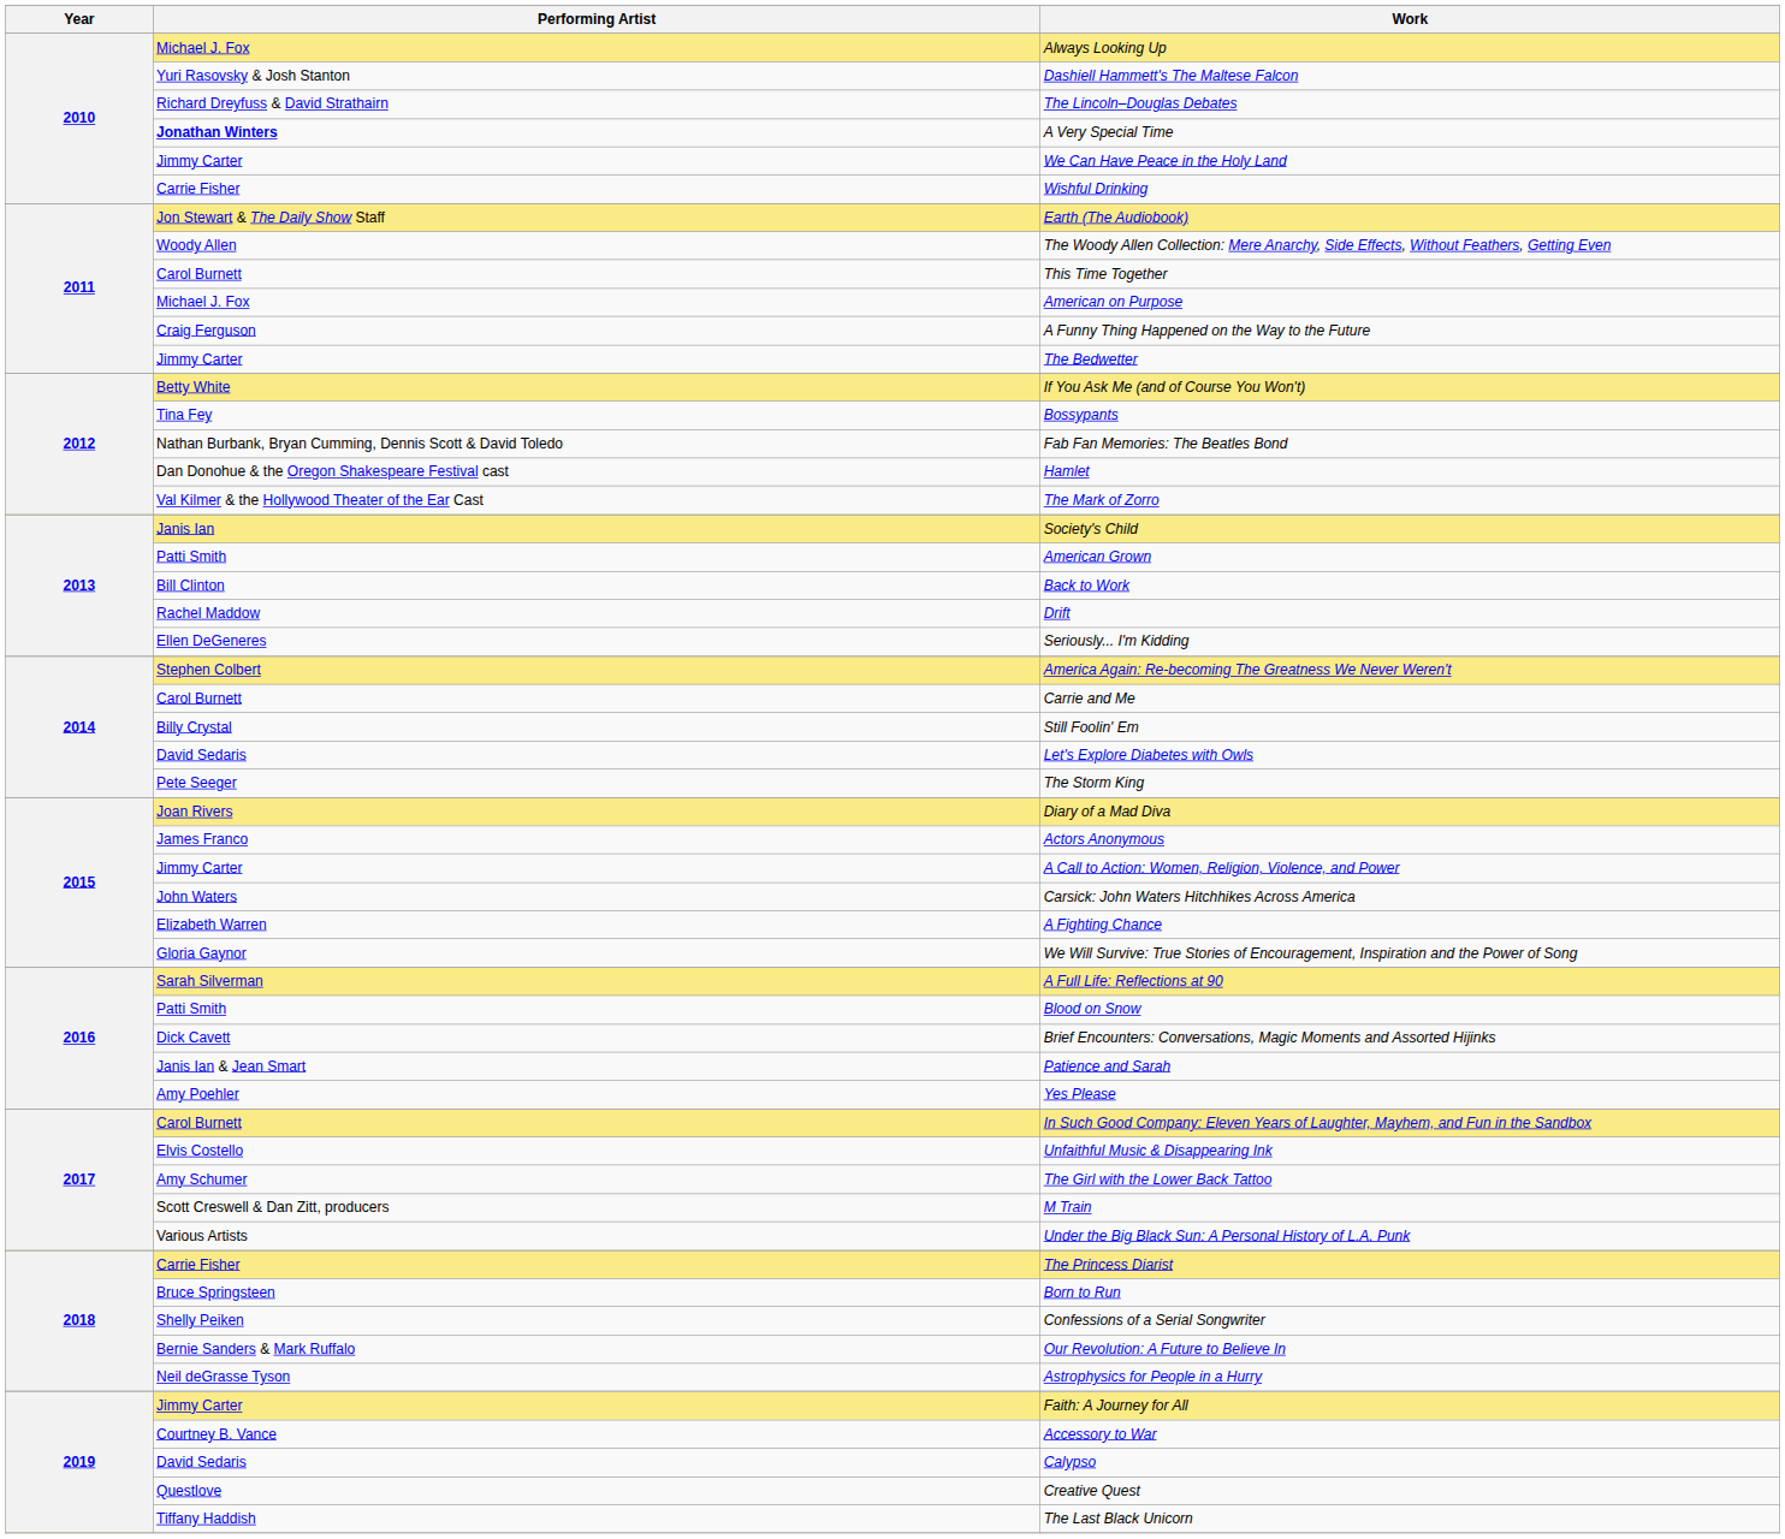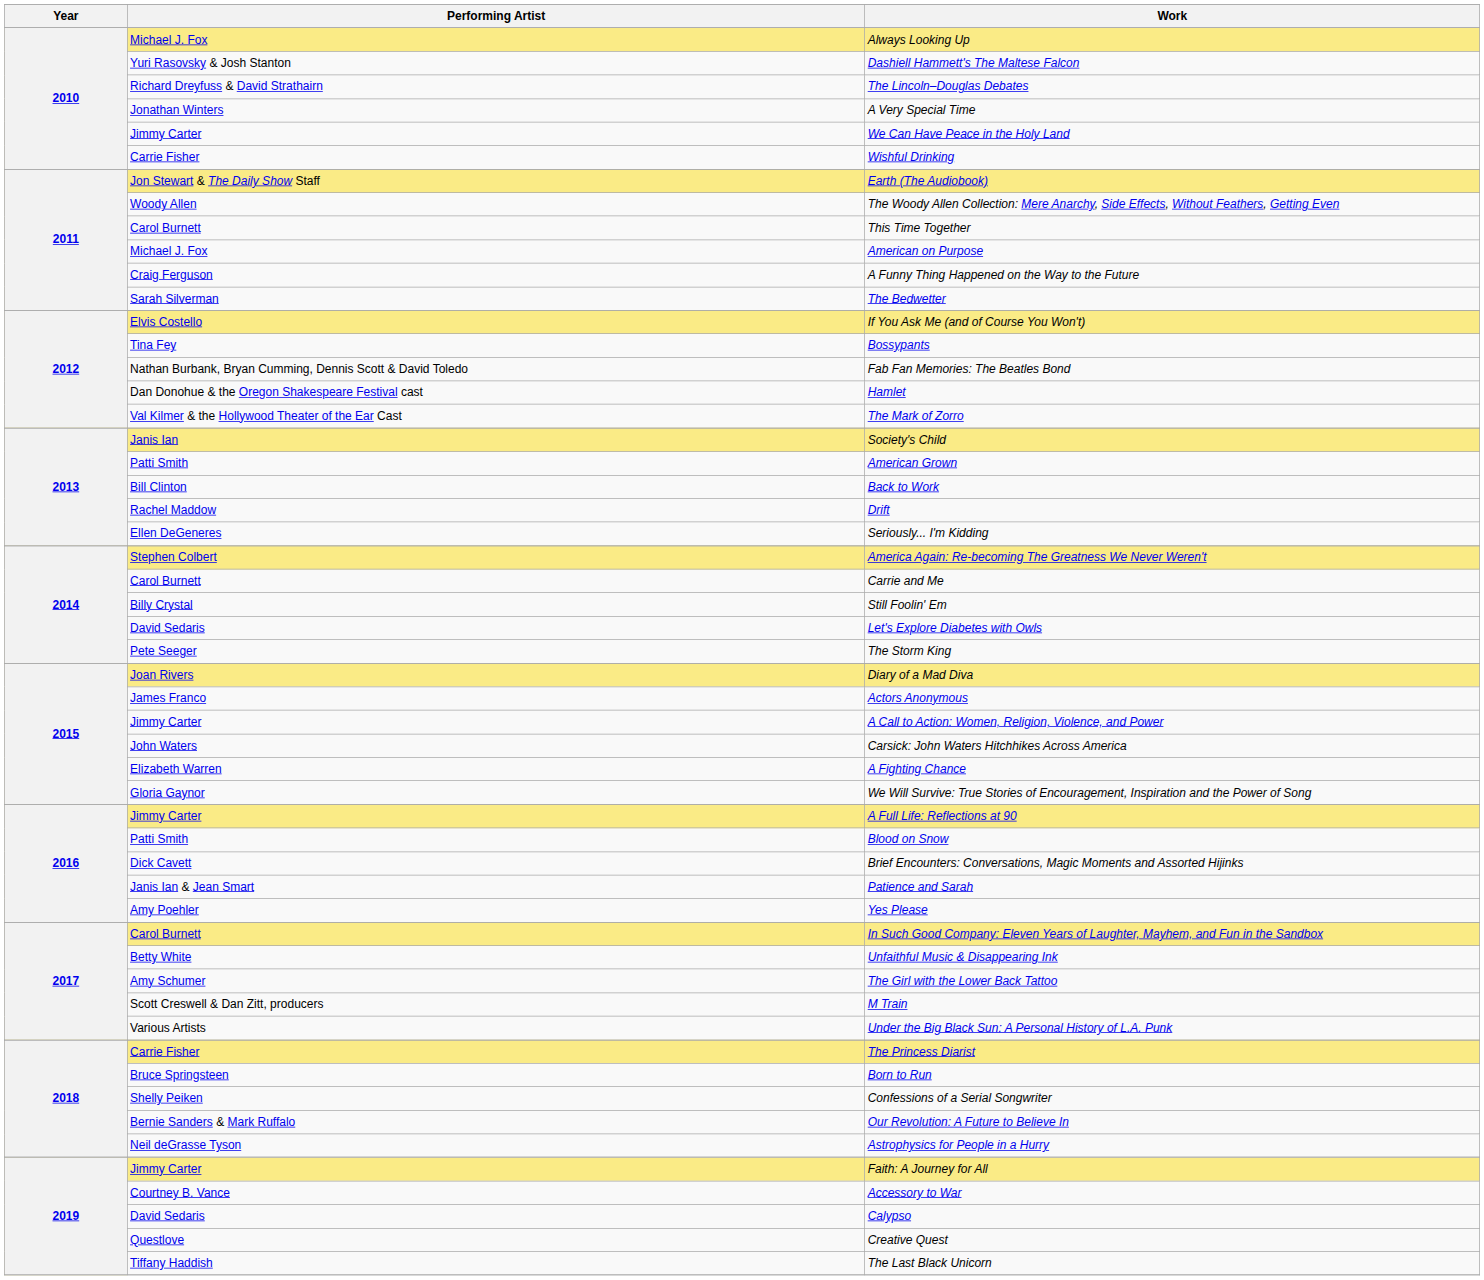A Very Special Time | Performing Artist: bold -> normal
The Bedwetter | Performing Artist: Jimmy Carter -> Sarah Silverman
If You Ask Me (and of Course You Won't) | Performing Artist: Betty White -> Elvis Costello
A Full Life: Reflections at 90 | Performing Artist: Sarah Silverman -> Jimmy Carter
Unfaithful Music & Disappearing Ink | Performing Artist: Elvis Costello -> Betty White
